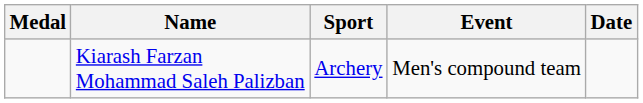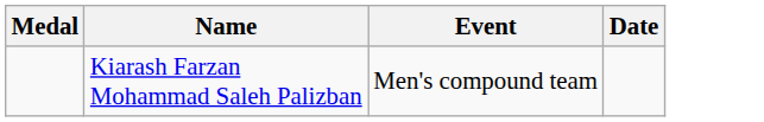- column: Sport | Archery
